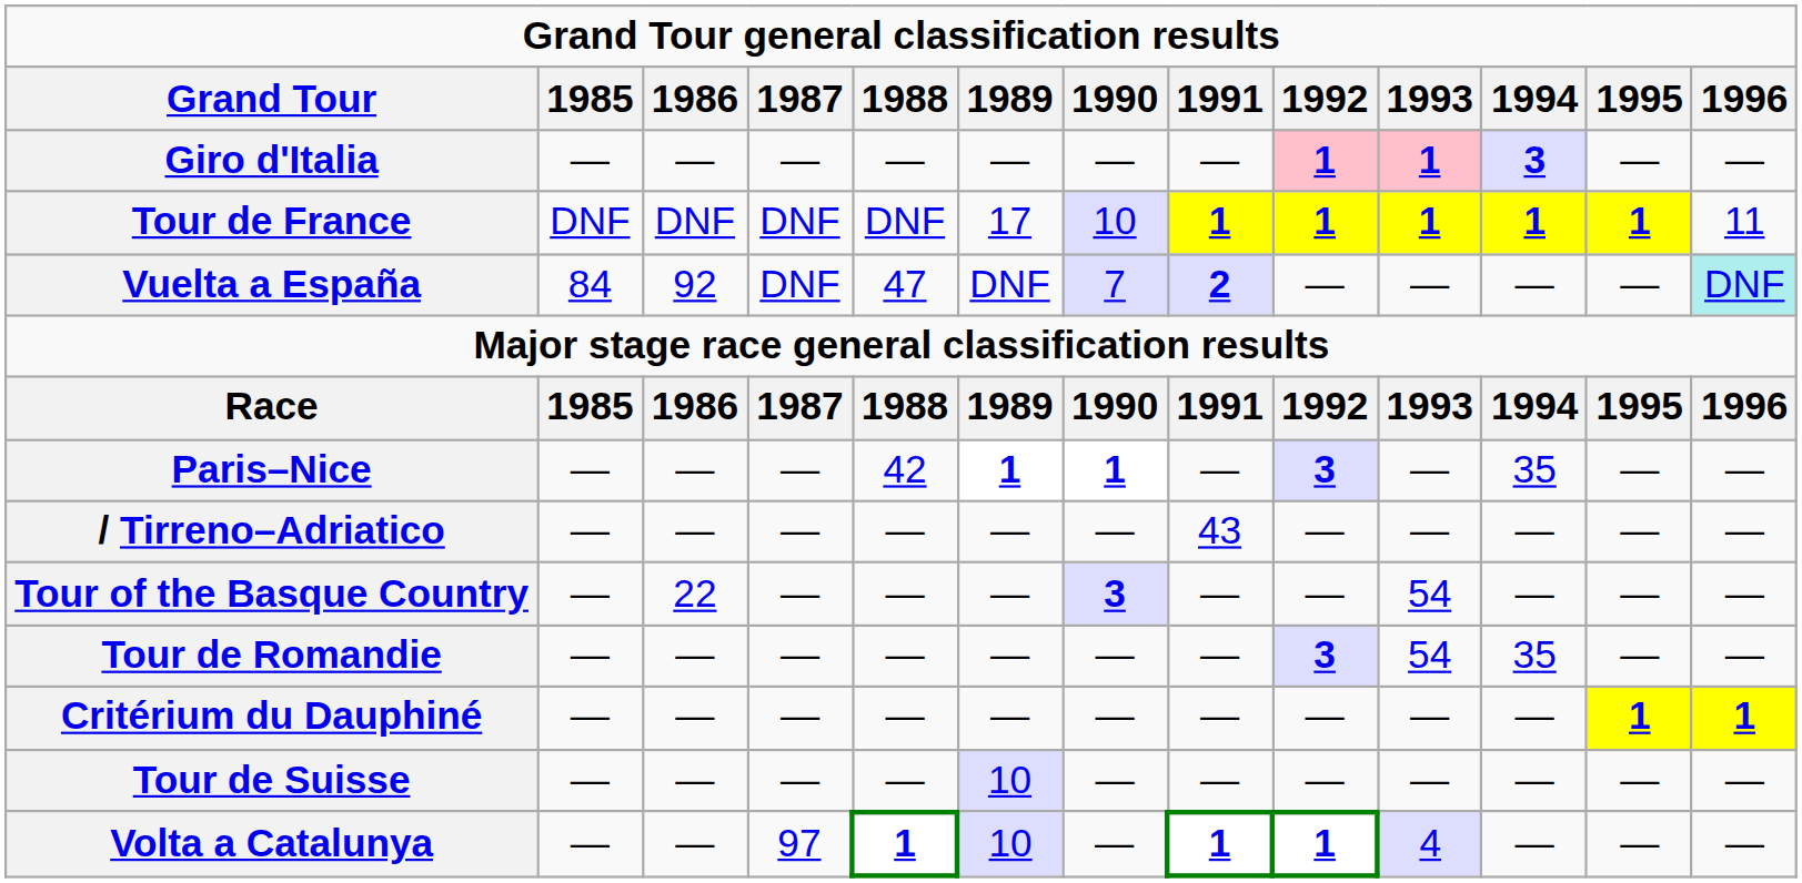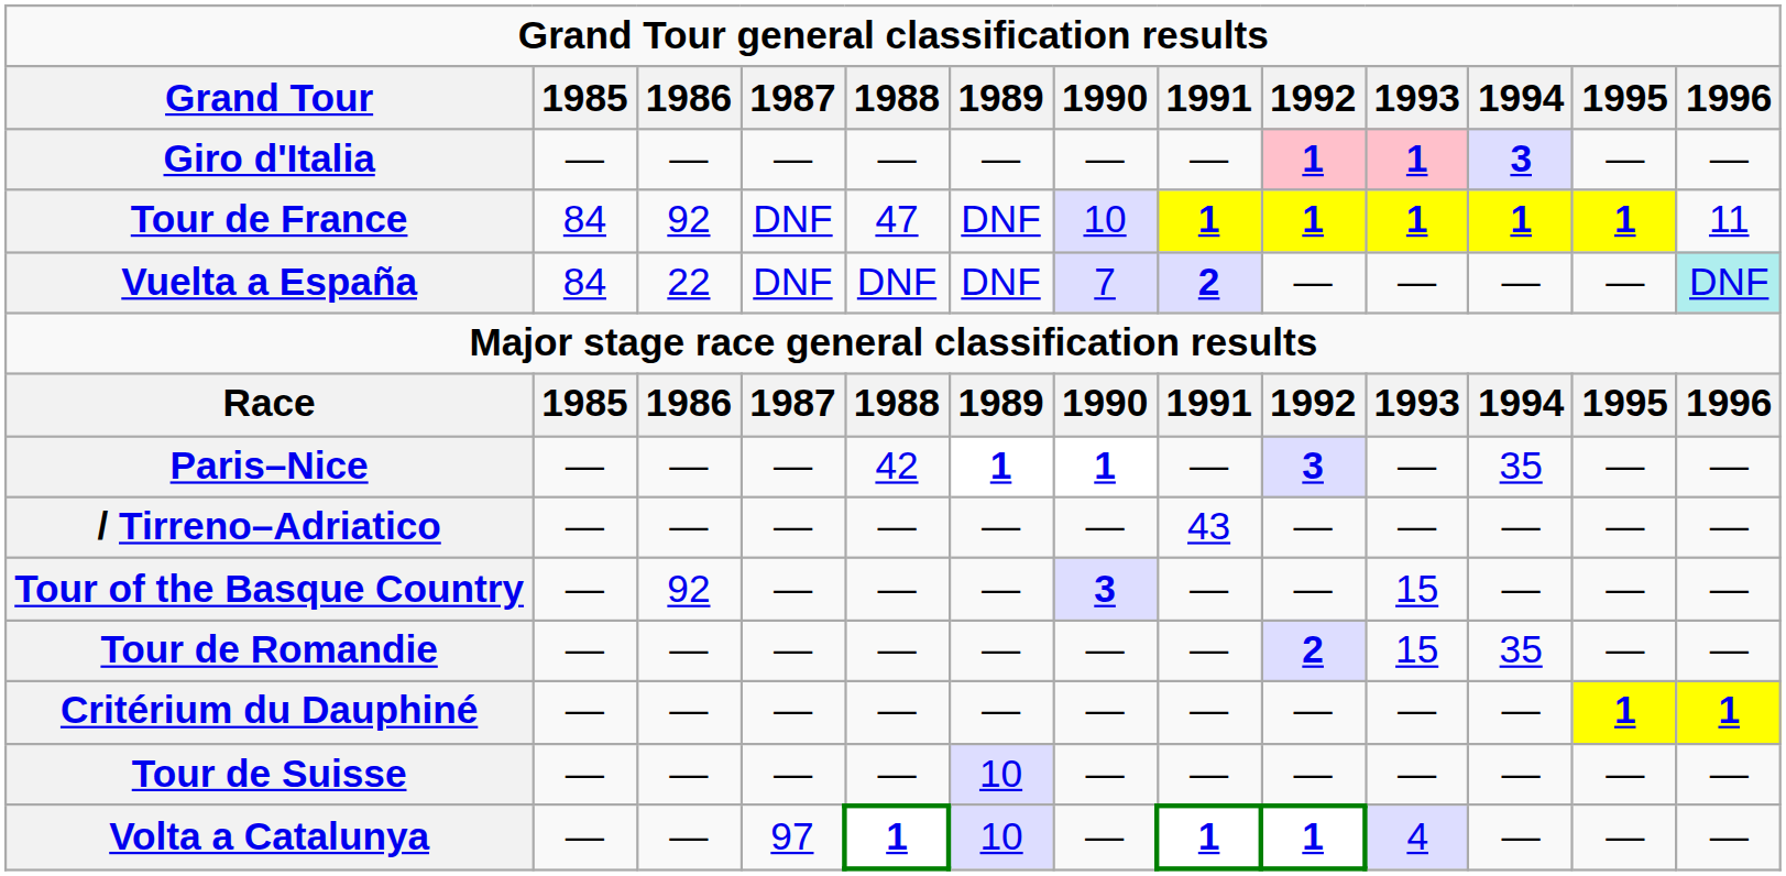Tour de France | Grand Tour general classification results / 1985: DNF -> 84
Tour de France | Grand Tour general classification results / 1986: DNF -> 92
Tour de France | Grand Tour general classification results / 1988: DNF -> 47
Tour de France | Grand Tour general classification results / 1989: 17 -> DNF
Vuelta a España | Grand Tour general classification results / 1986: 92 -> 22
Vuelta a España | Grand Tour general classification results / 1988: 47 -> DNF
Tour of the Basque Country | Grand Tour general classification results / 1986: 22 -> 92
Tour of the Basque Country | Grand Tour general classification results / 1993: 54 -> 15
Tour de Romandie | Grand Tour general classification results / 1992: 3 -> 2
Tour de Romandie | Grand Tour general classification results / 1993: 54 -> 15
